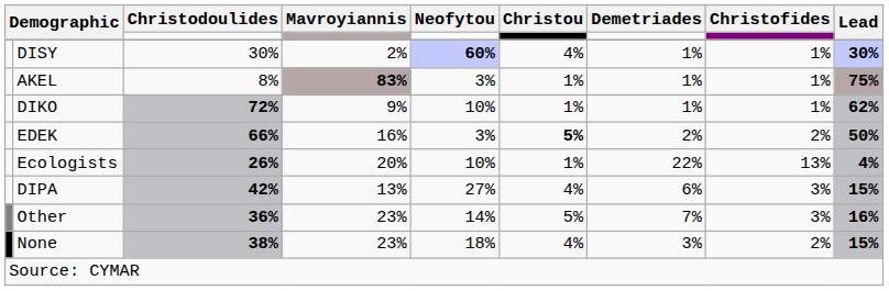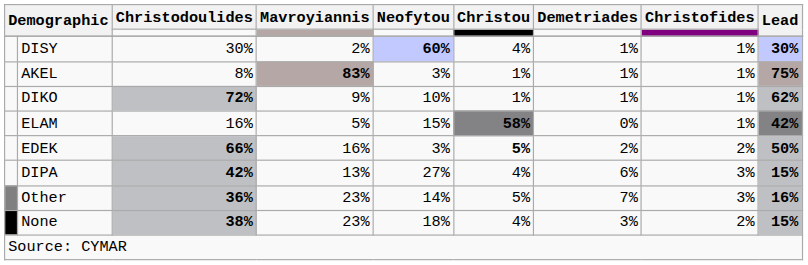+ row: ELAM | 16% | 5% | 15% | 58% | 0% | 1% | 42%
- row: Ecologists | 26% | 20% | 10% | 1% | 22% | 13% | 4%
